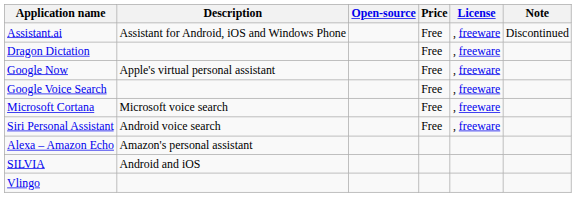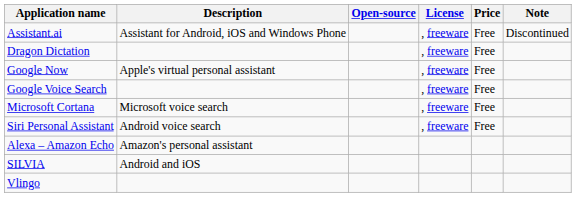columns swapped: License <-> Price
